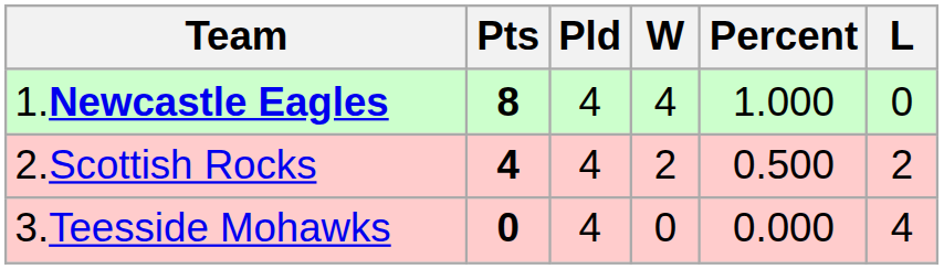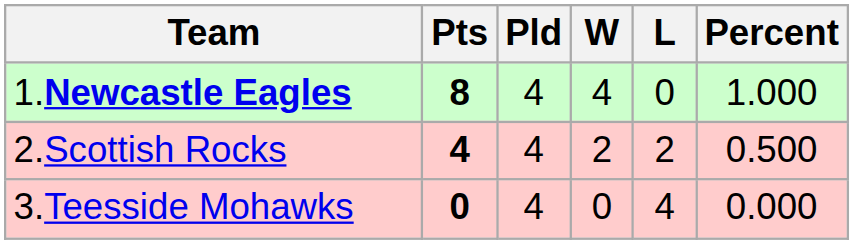columns swapped: L <-> Percent
